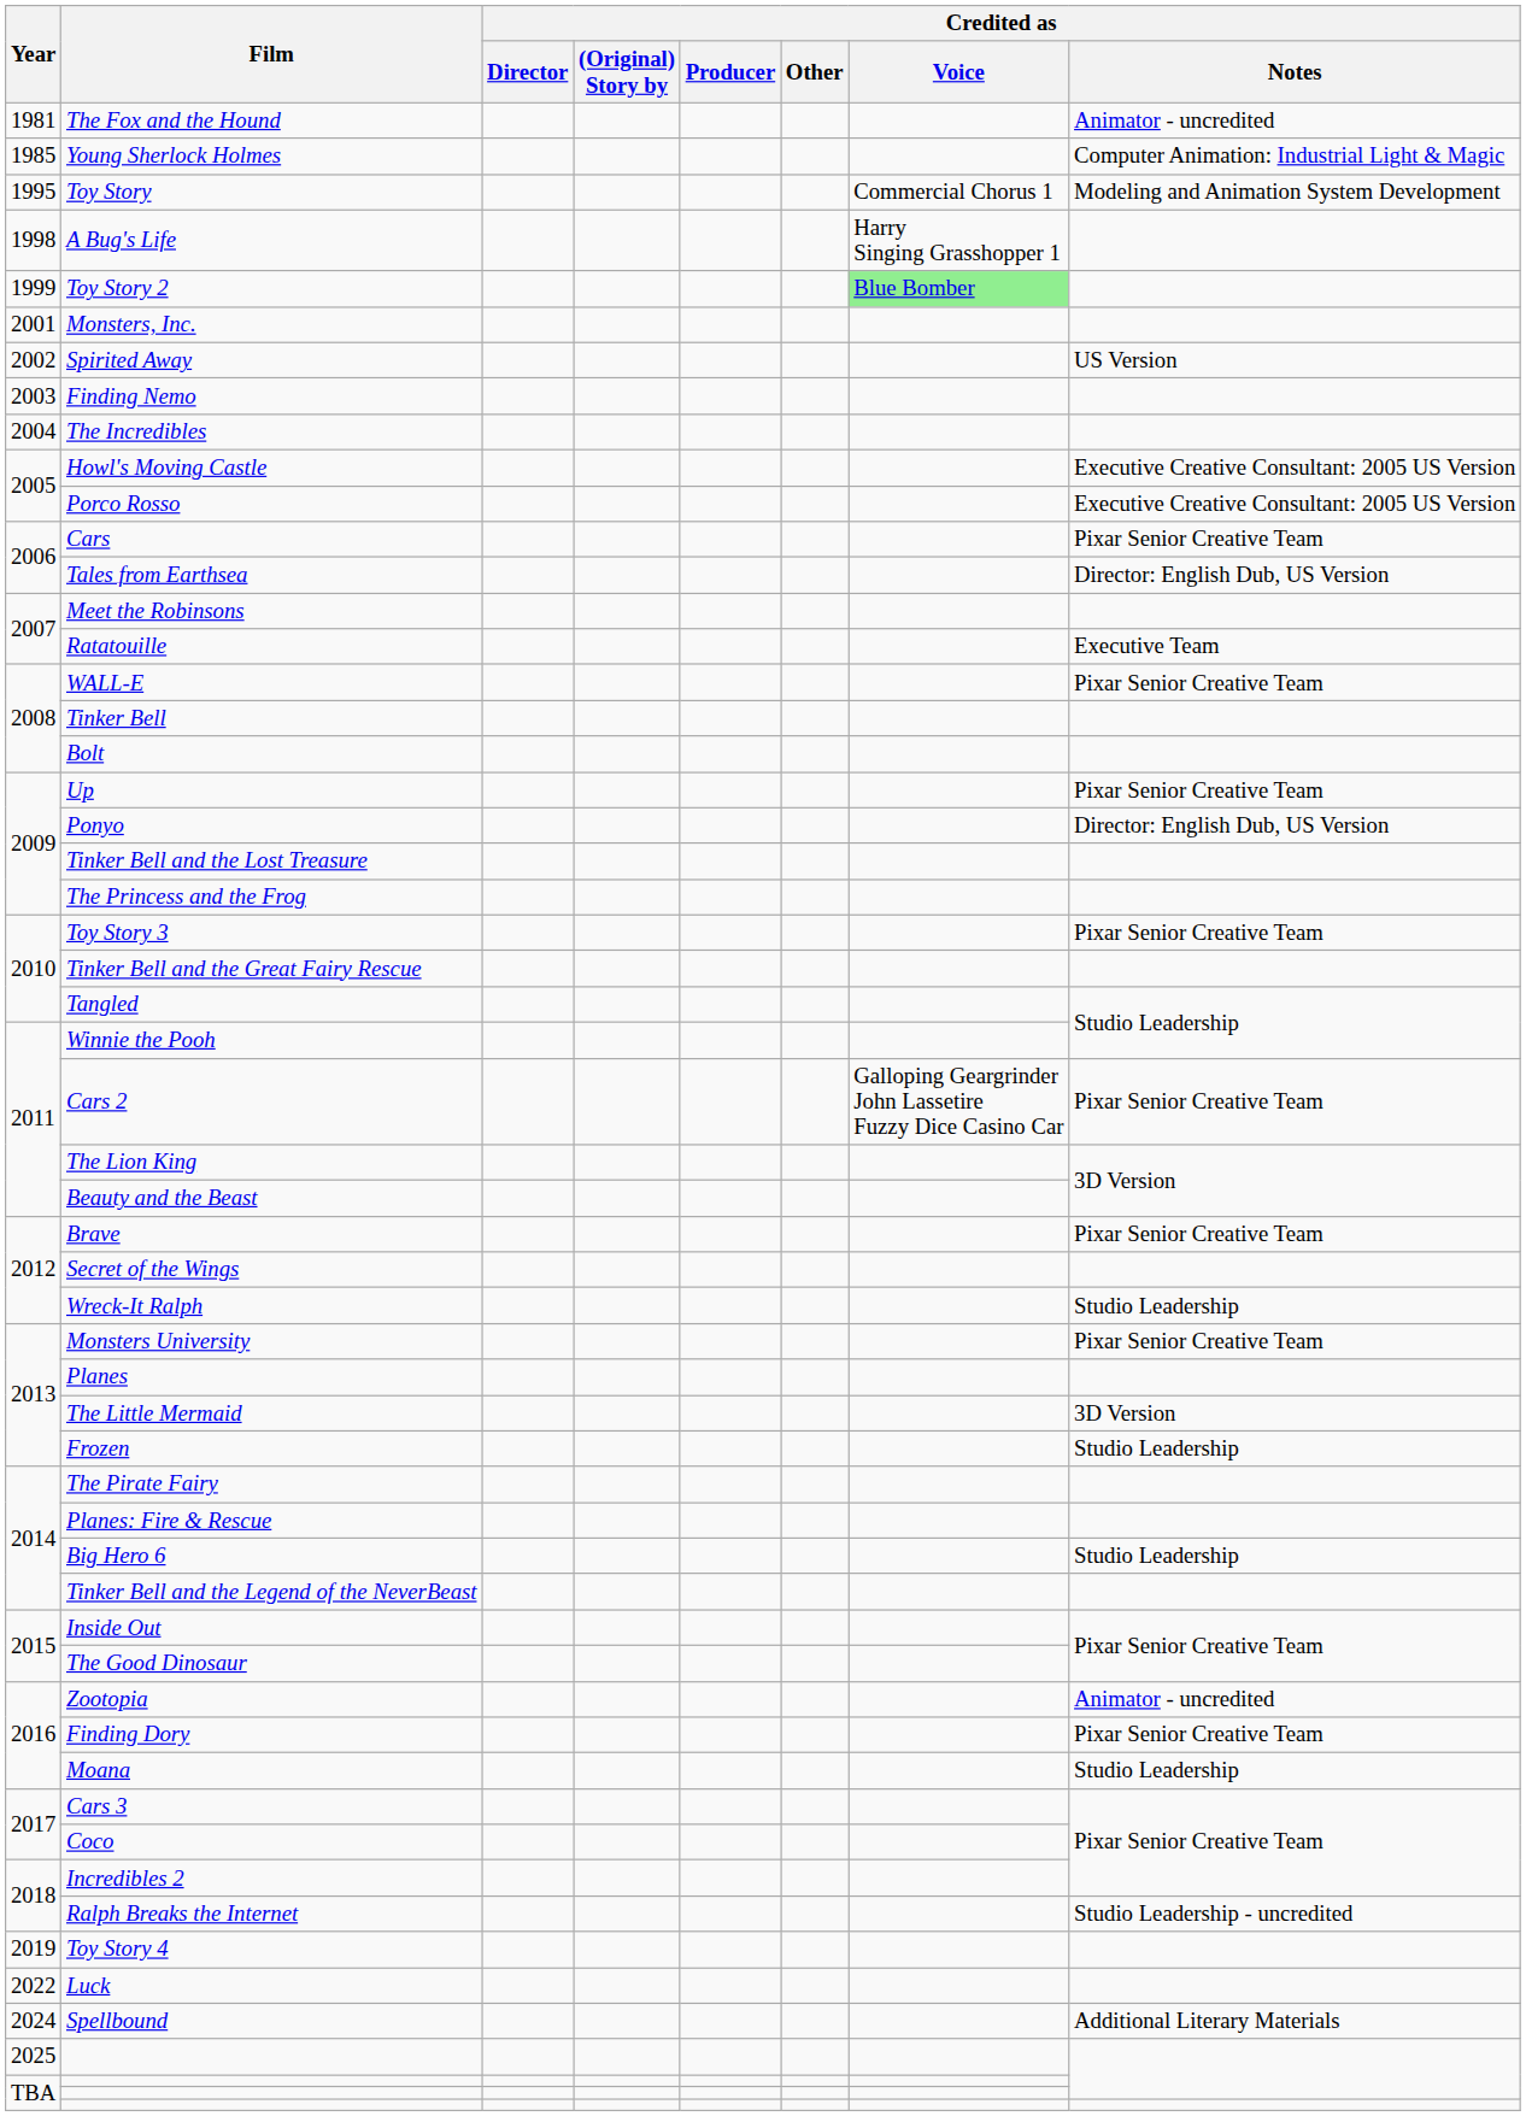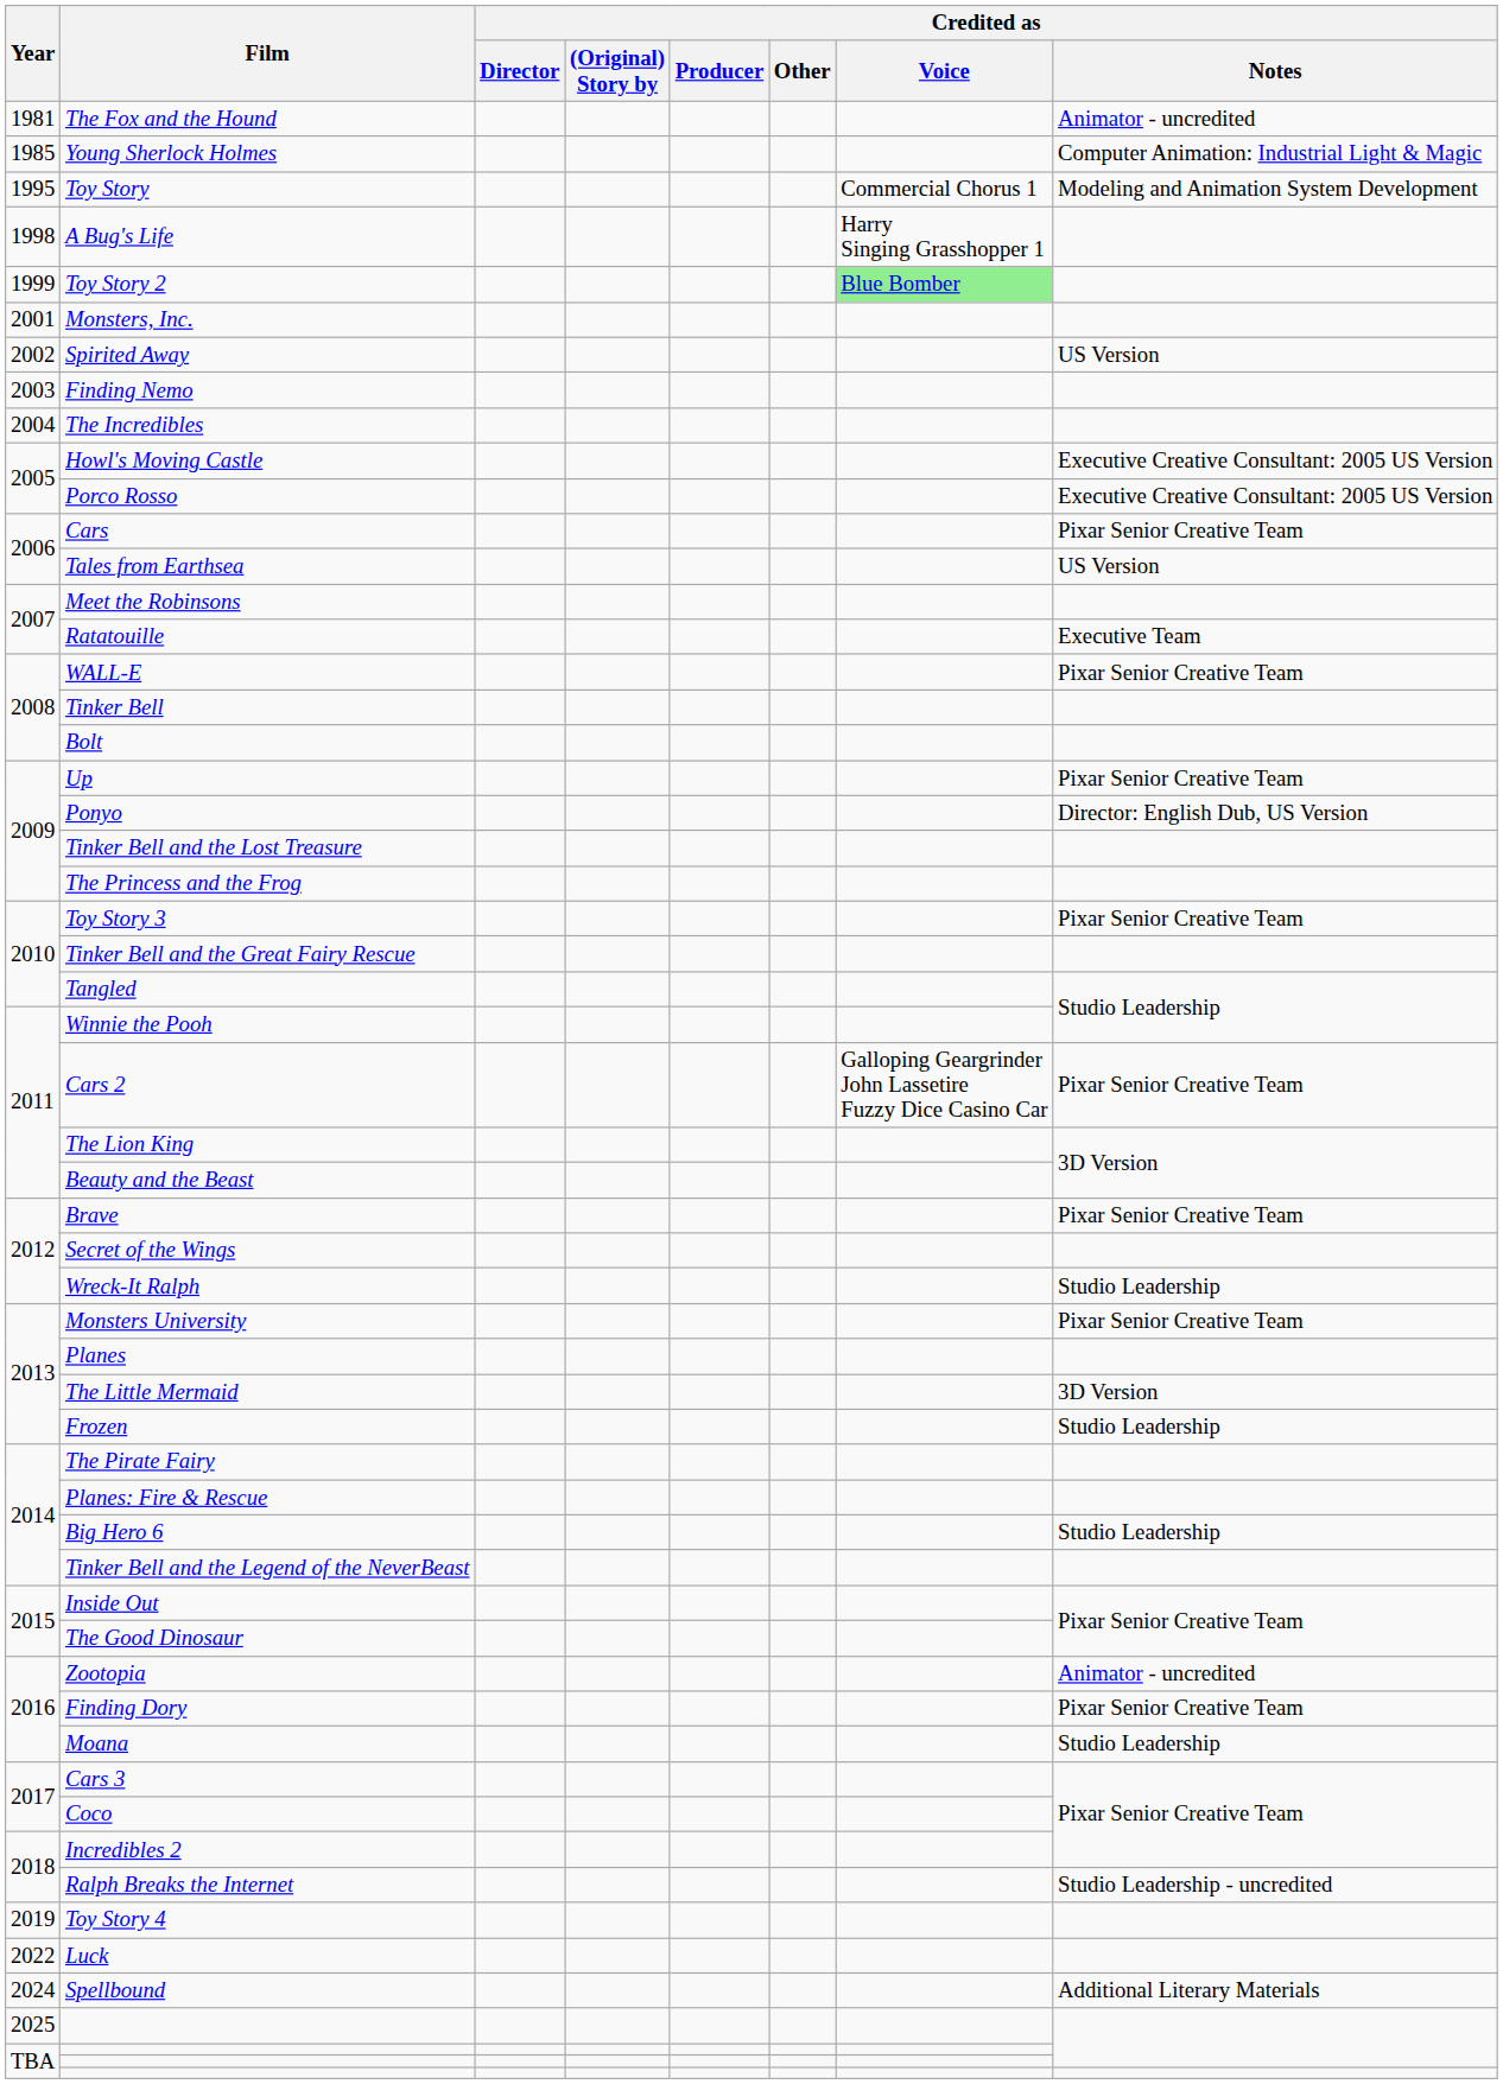Tales from Earthsea | Credited as / Notes: Director: English Dub, US Version -> US Version
